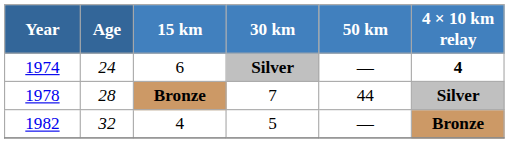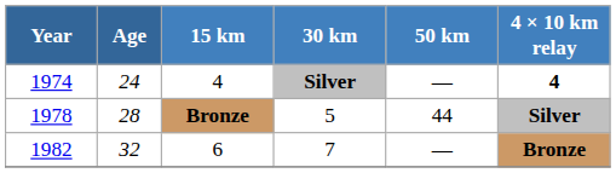1974 | 15 km: 6 -> 4
1978 | 30 km: 7 -> 5
1982 | 15 km: 4 -> 6
1982 | 30 km: 5 -> 7
